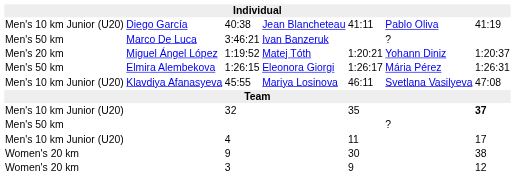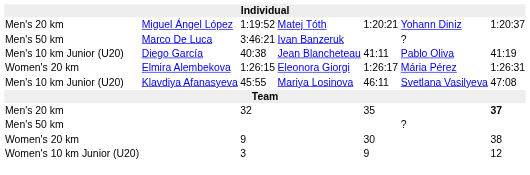rows swapped: 1:19:52 <-> 40:38
1:26:15 | column 1: Men's 50 km -> Women's 20 km
32 | column 1: Men's 10 km Junior (U20) -> Men's 20 km
- row: Men's 10 km Junior (U20) | 4 | 11 | 17
3 | column 1: Women's 20 km -> Women's 10 km Junior (U20)
